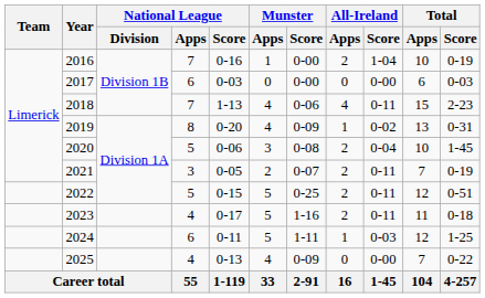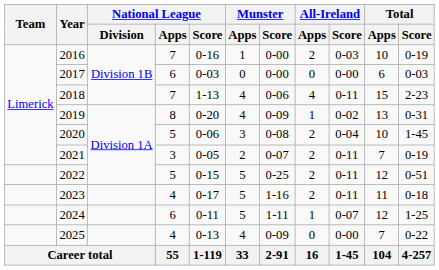2016 | All-Ireland / Score: 1-04 -> 0-03
2024 | All-Ireland / Score: 0-03 -> 0-07
